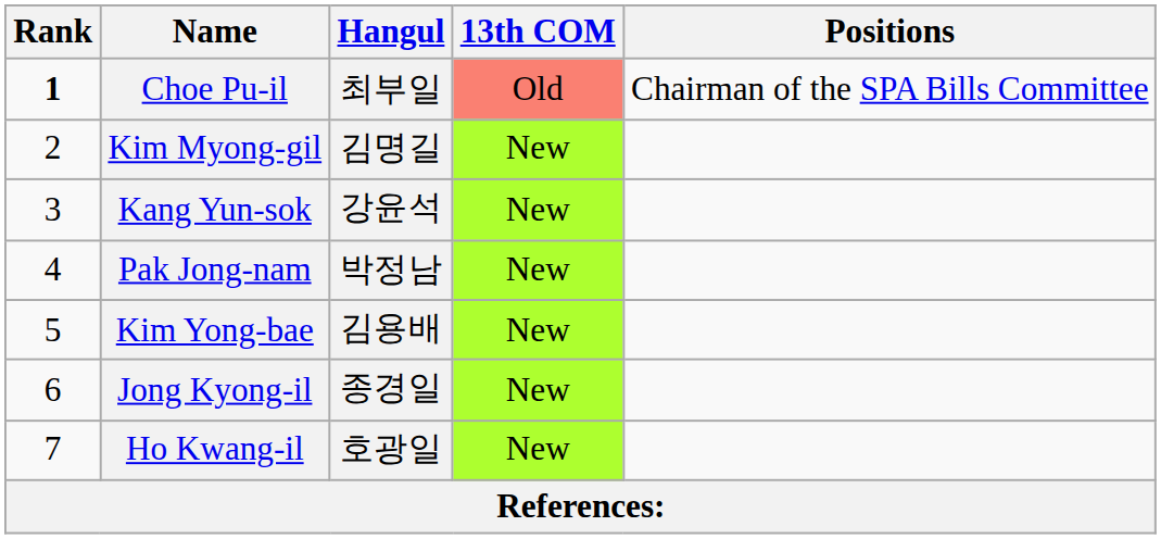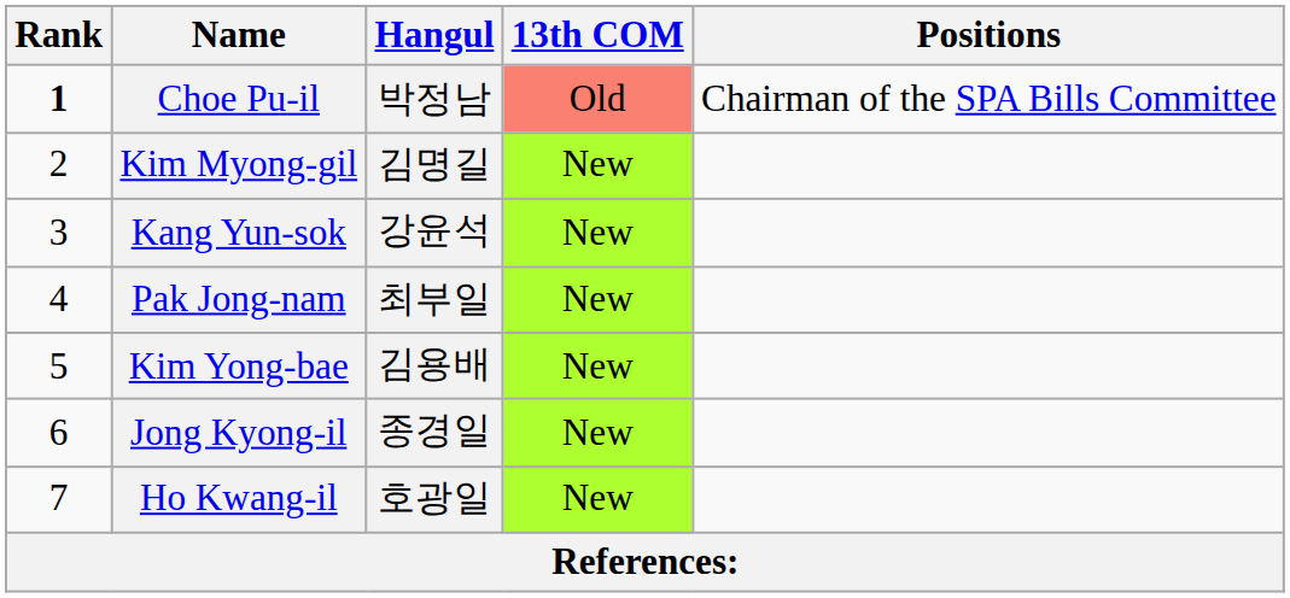Choe Pu-il | Hangul: 최부일 -> 박정남
Pak Jong-nam | Hangul: 박정남 -> 최부일
